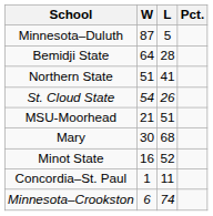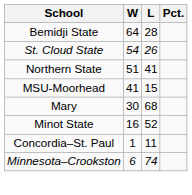- row: Minnesota–Duluth | 87 | 5
rows swapped: St. Cloud State <-> Northern State
MSU-Moorhead | W: 21 -> 41
MSU-Moorhead | L: 51 -> 15
